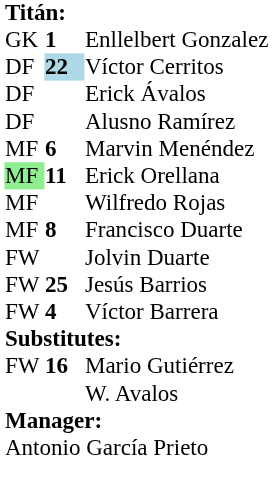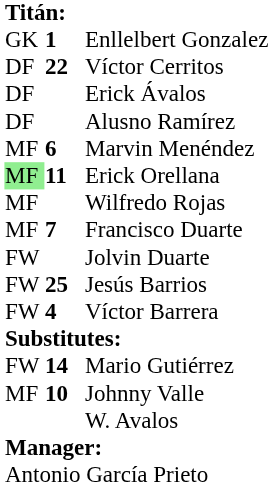Víctor Cerritos | column 2: lightblue background -> no background
Francisco Duarte | column 2: 8 -> 7
Mario Gutiérrez | column 2: 16 -> 14
+ row: MF | 10 | Johnny Valle
